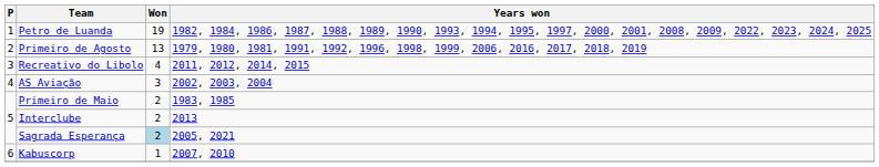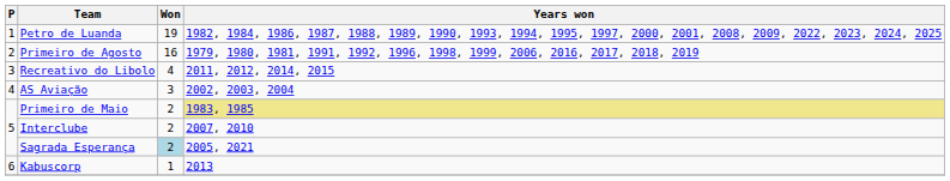Primeiro de Agosto | Won: 13 -> 16
Primeiro de Maio | Years won: no background -> khaki background
Interclube | Years won: 2013 -> 2007, 2010
Kabuscorp | Years won: 2007, 2010 -> 2013
